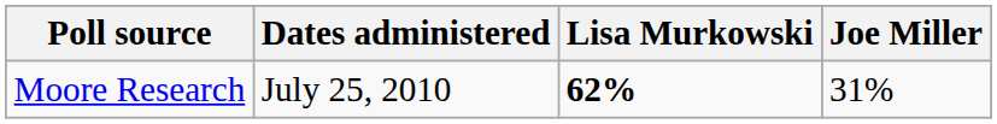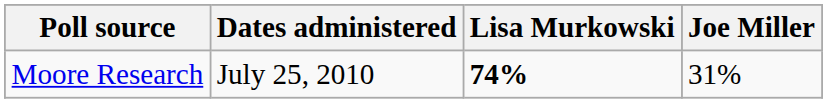Moore Research | Lisa Murkowski: 62% -> 74%
